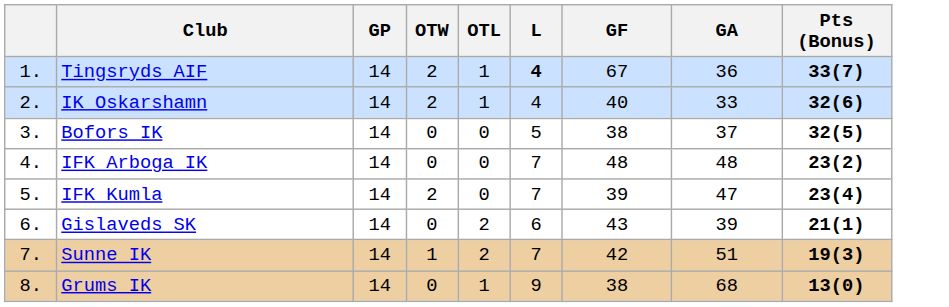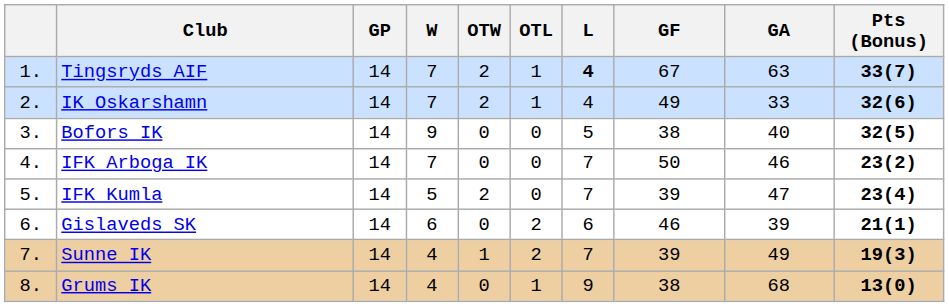+ column: W | 7 | 7 | 9 | 7 | 5 | 6 | 4 | 4
Tingsryds AIF | GA: 36 -> 63
IK Oskarshamn | GF: 40 -> 49
Bofors IK | GA: 37 -> 40
IFK Arboga IK | GF: 48 -> 50
IFK Arboga IK | GA: 48 -> 46
Gislaveds SK | GF: 43 -> 46
Sunne IK | GF: 42 -> 39
Sunne IK | GA: 51 -> 49
